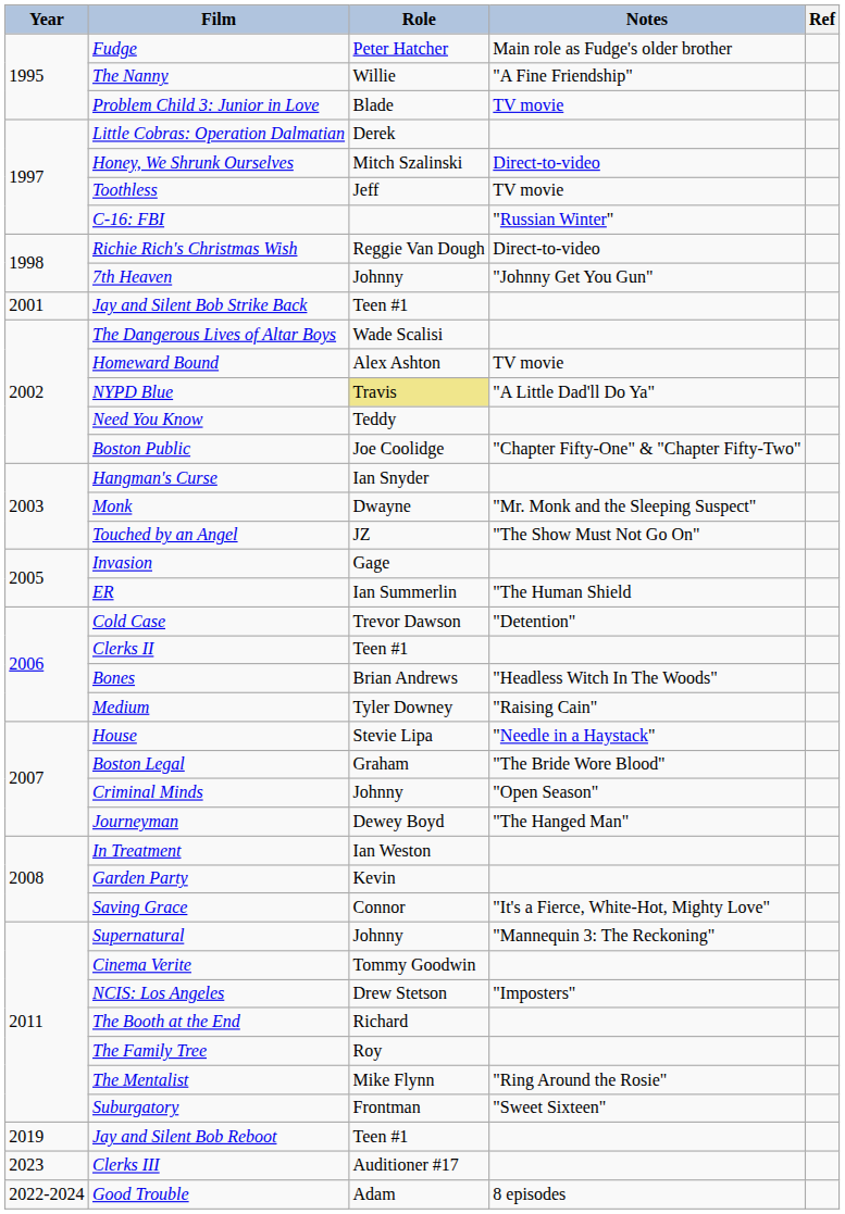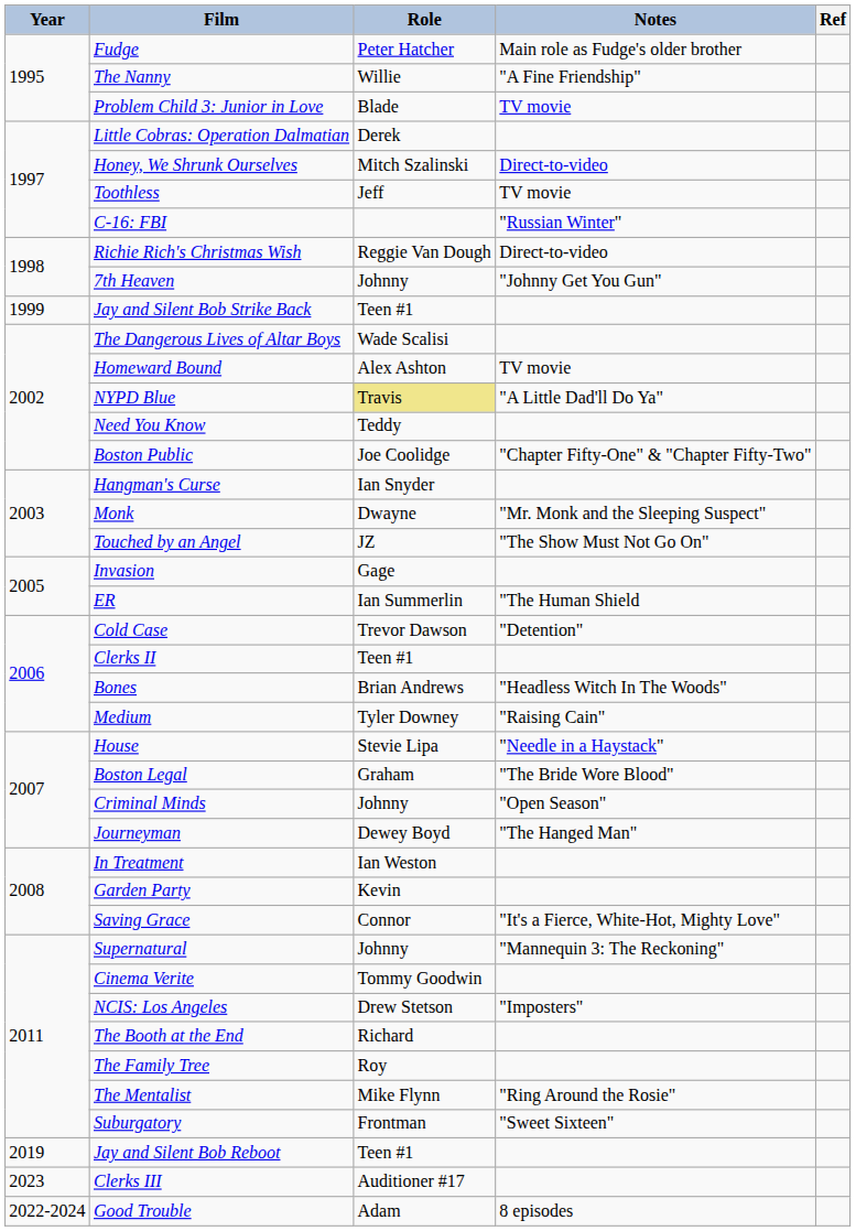Jay and Silent Bob Strike Back | Year: 2001 -> 1999
